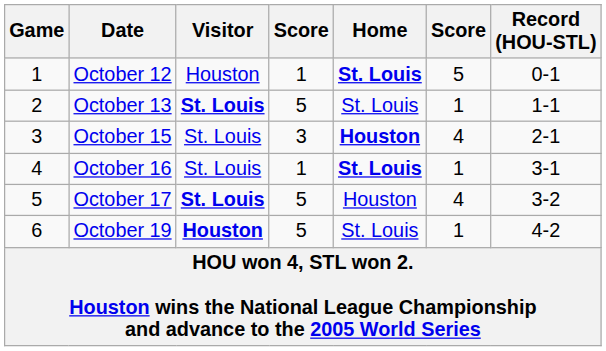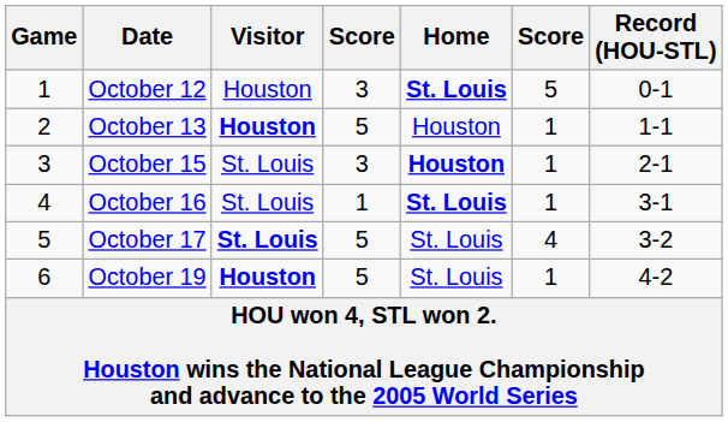October 12 | column 4: 1 -> 3
October 13 | Visitor: St. Louis -> Houston
October 13 | Home: St. Louis -> Houston
October 15 | column 6: 4 -> 1
October 17 | Home: Houston -> St. Louis
